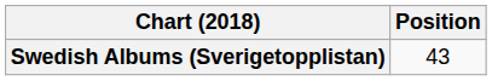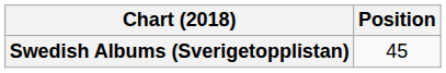Swedish Albums (Sverigetopplistan) | Position: 43 -> 45
